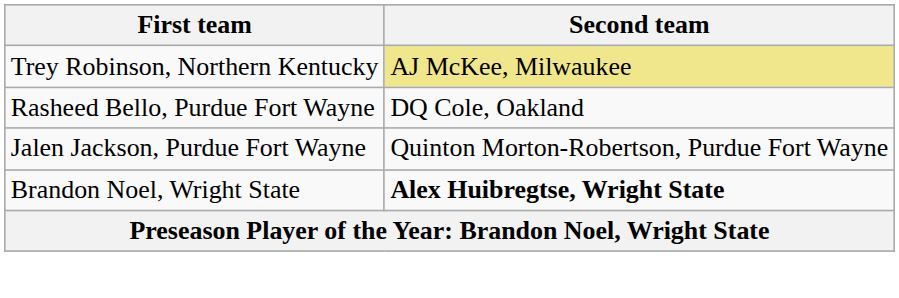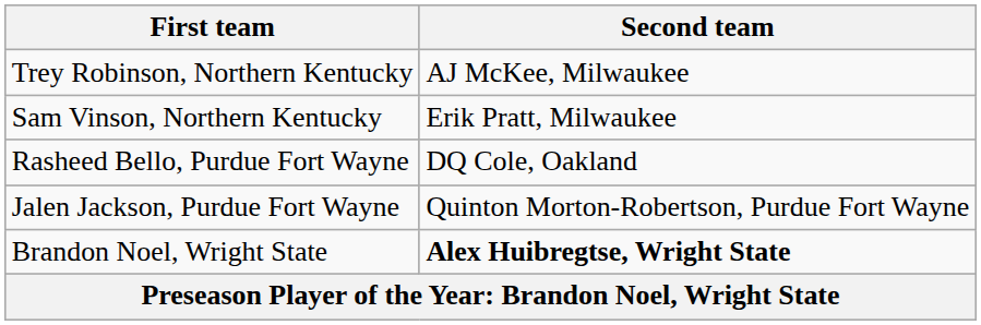Trey Robinson, Northern Kentucky | Second team: khaki background -> no background
+ row: Sam Vinson, Northern Kentucky | Erik Pratt, Milwaukee
